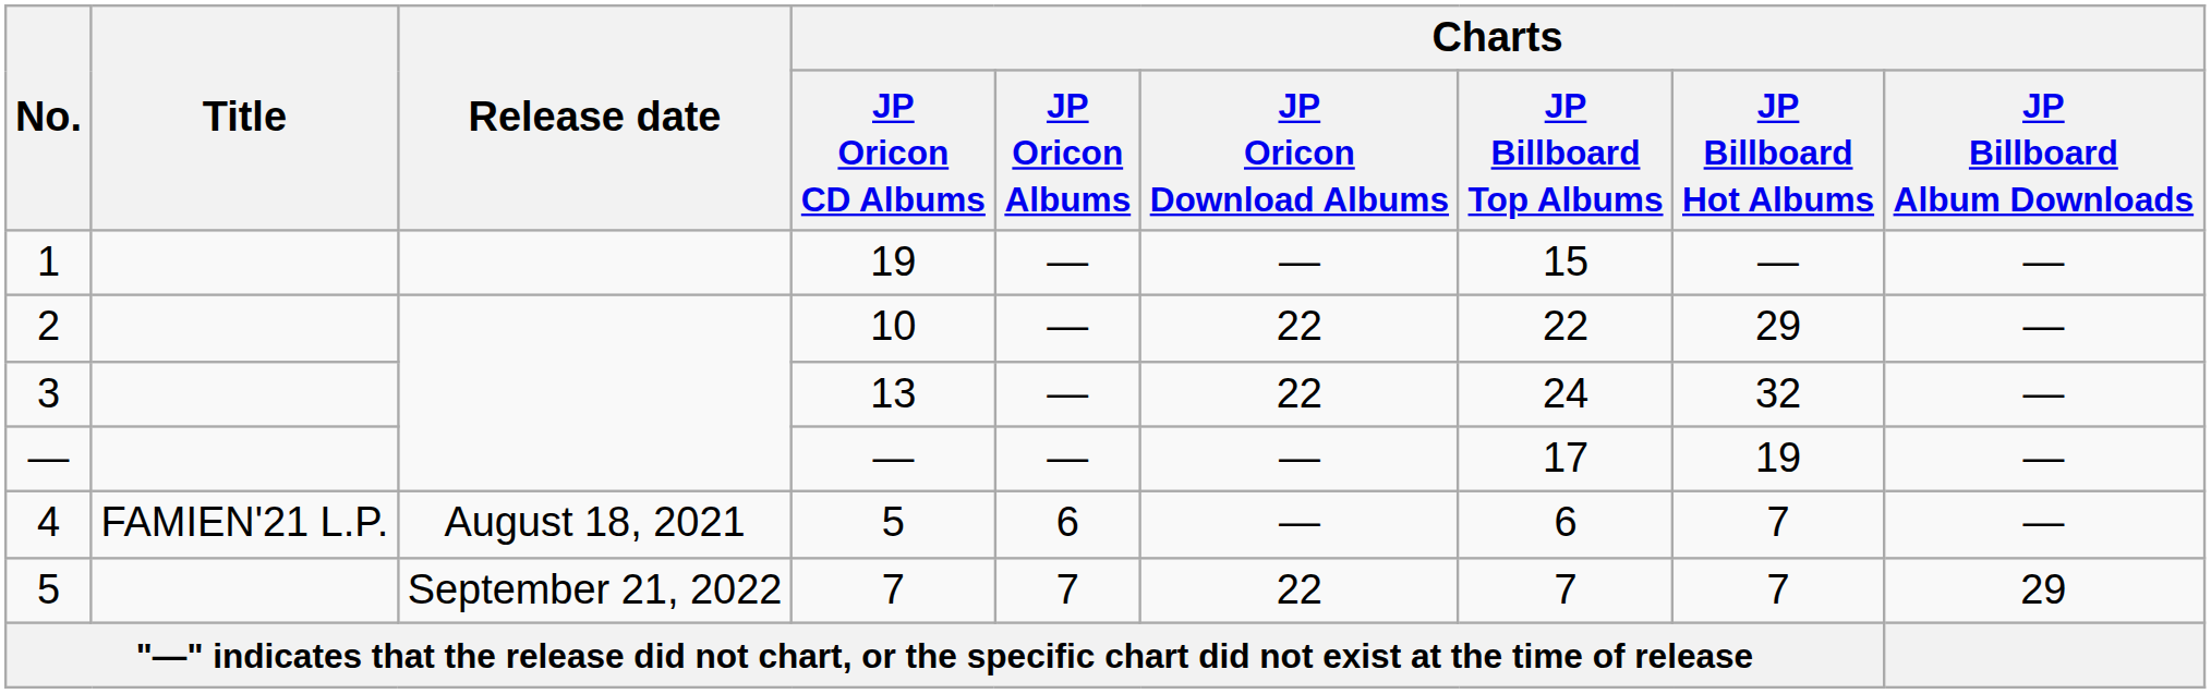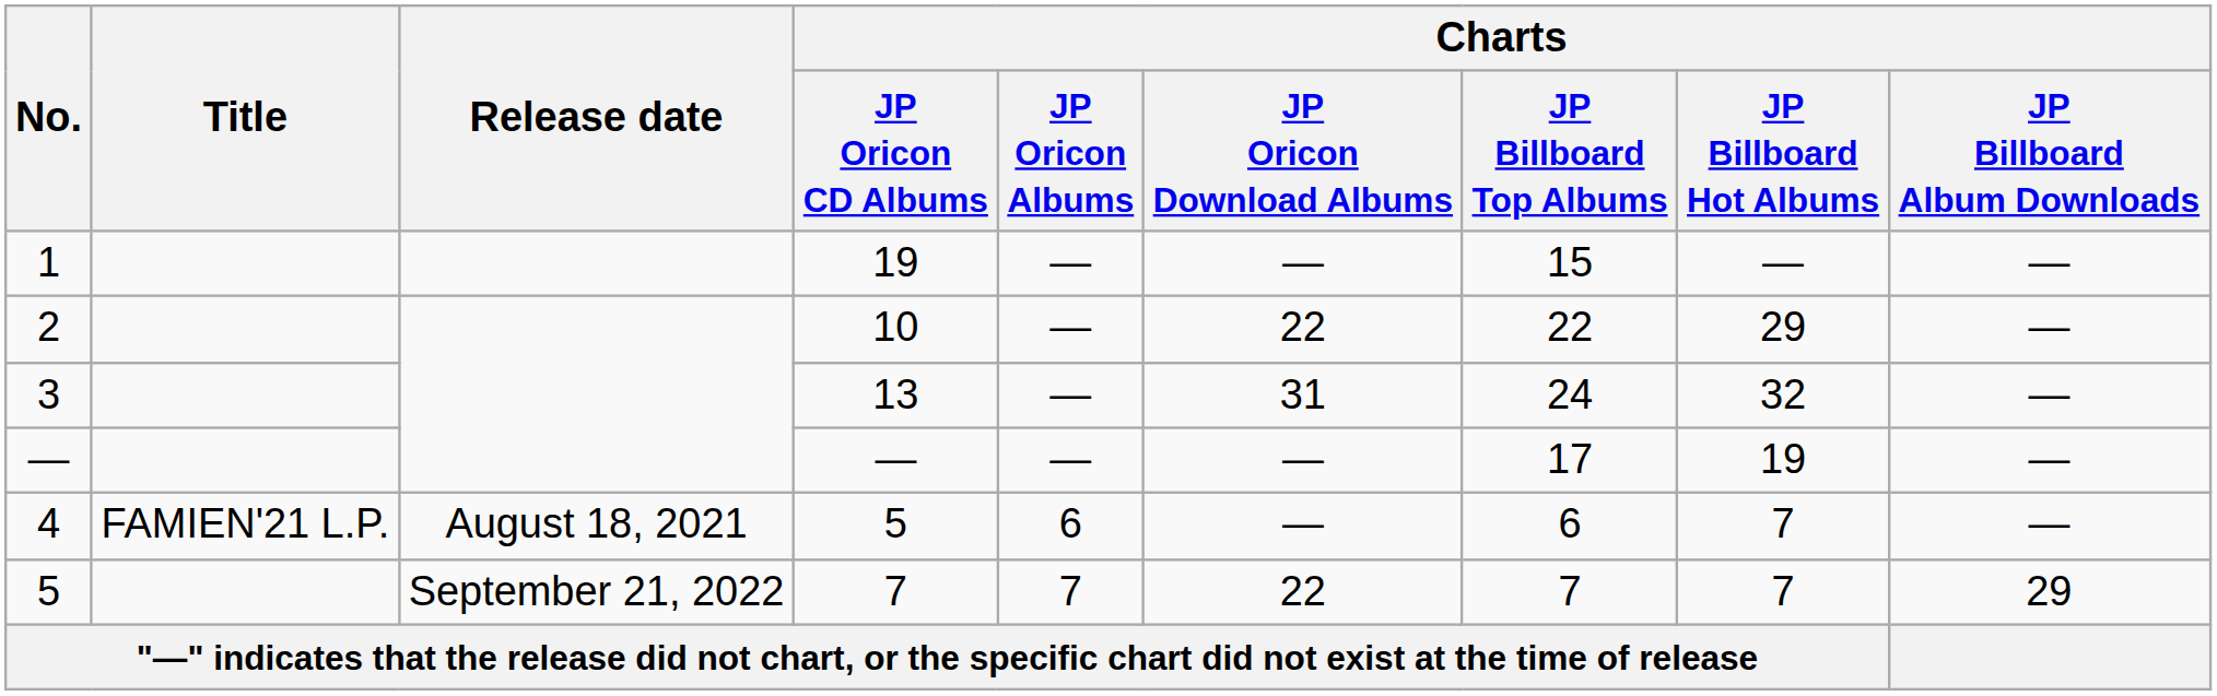3 | Charts / JP Oricon Download Albums: 22 -> 31
